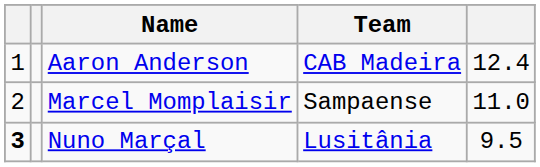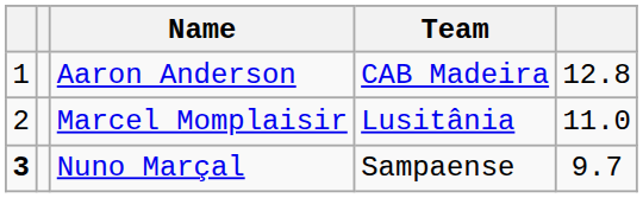Aaron Anderson | column 5: 12.4 -> 12.8
Marcel Momplaisir | Team: Sampaense -> Lusitânia
Nuno Marçal | Team: Lusitânia -> Sampaense
Nuno Marçal | column 5: 9.5 -> 9.7
